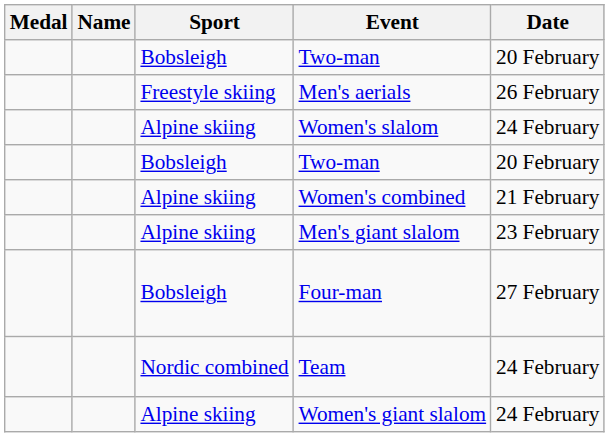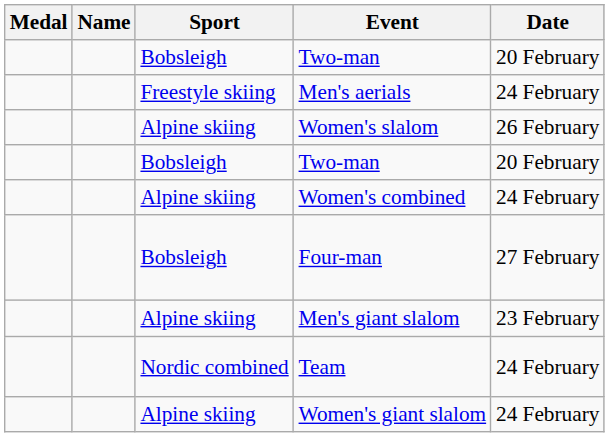Men's aerials | Date: 26 February -> 24 February
Women's slalom | Date: 24 February -> 26 February
Women's combined | Date: 21 February -> 24 February
rows swapped: Men's giant slalom <-> Four-man
